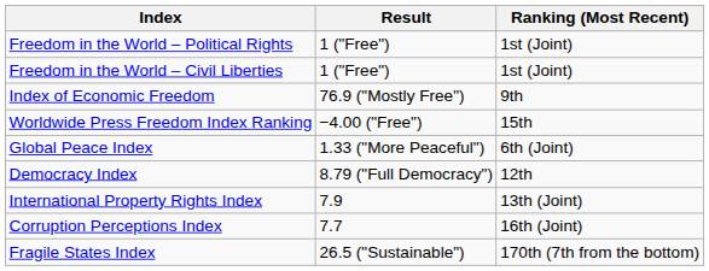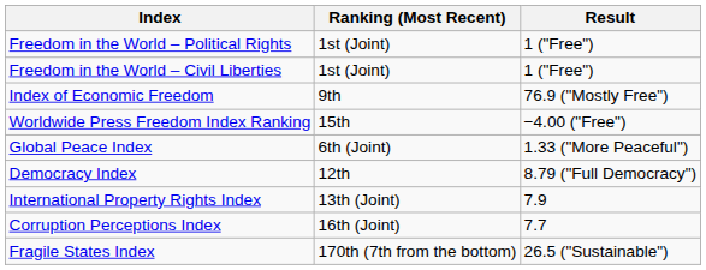columns swapped: Ranking (Most Recent) <-> Result
